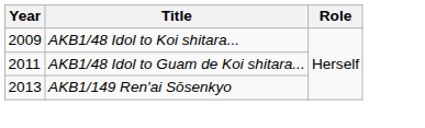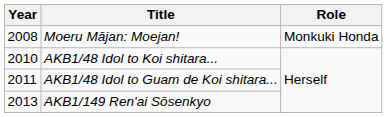+ row: 2008 | Moeru Mājan: Moejan! | Monkuki Honda
AKB1/48 Idol to Koi shitara... | Year: 2009 -> 2010
